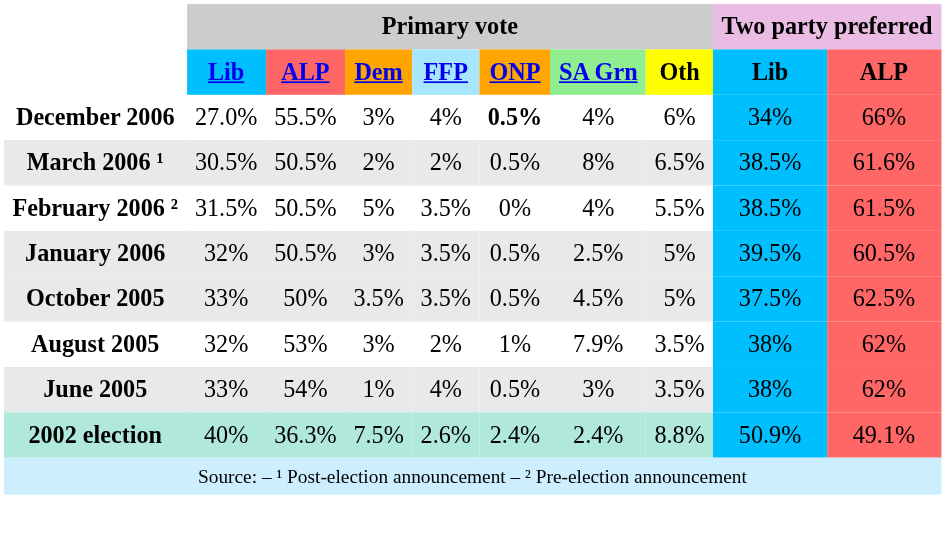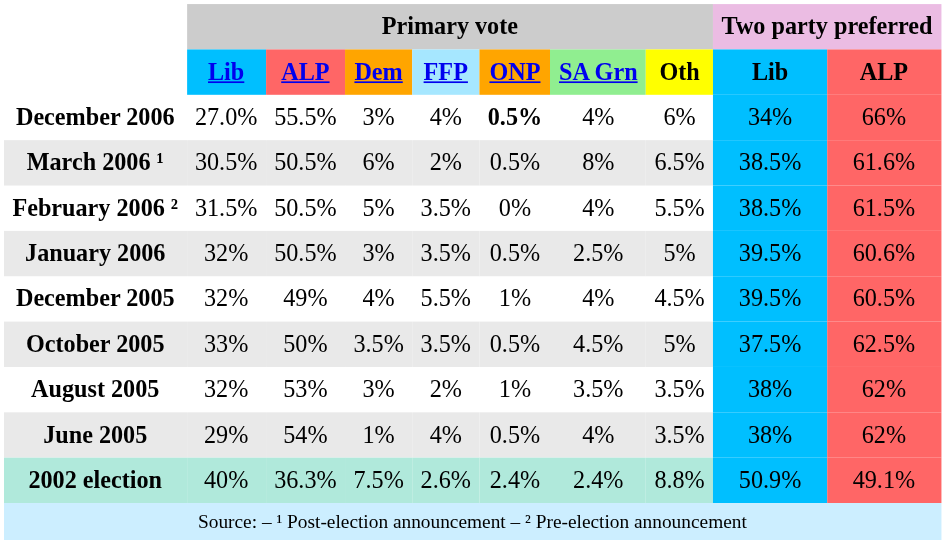March 2006 ¹ | Primary vote / Dem: 2% -> 6%
January 2006 | Two party preferred / ALP: 60.5% -> 60.6%
+ row: December 2005 | 32% | 49% | 4% | 5.5% | 1% | 4% | 4.5% | 39.5% | 60.5%
August 2005 | Primary vote / SA Grn: 7.9% -> 3.5%
June 2005 | Primary vote / Lib: 33% -> 29%
June 2005 | Primary vote / SA Grn: 3% -> 4%
